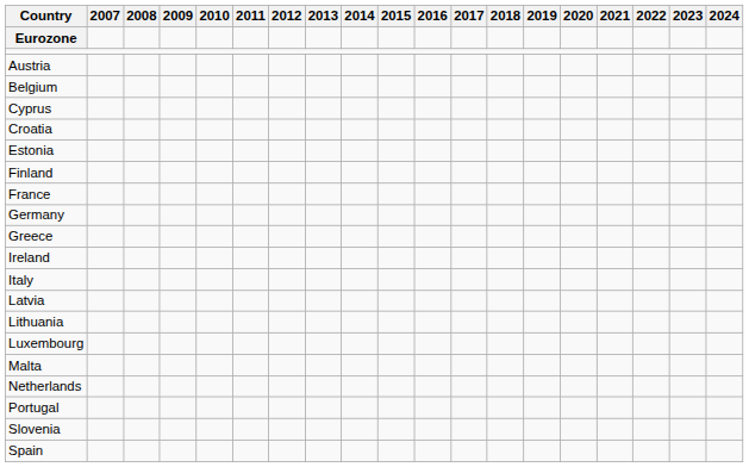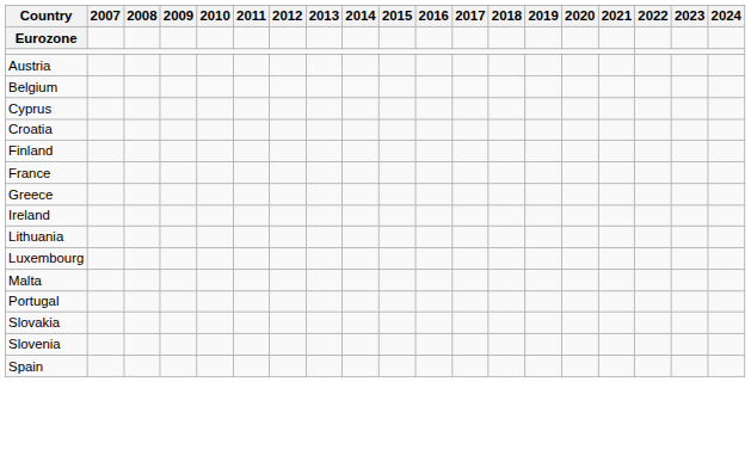- row: Estonia
- row: Germany
- row: Italy
- row: Latvia
- row: Netherlands
+ row: Slovakia
